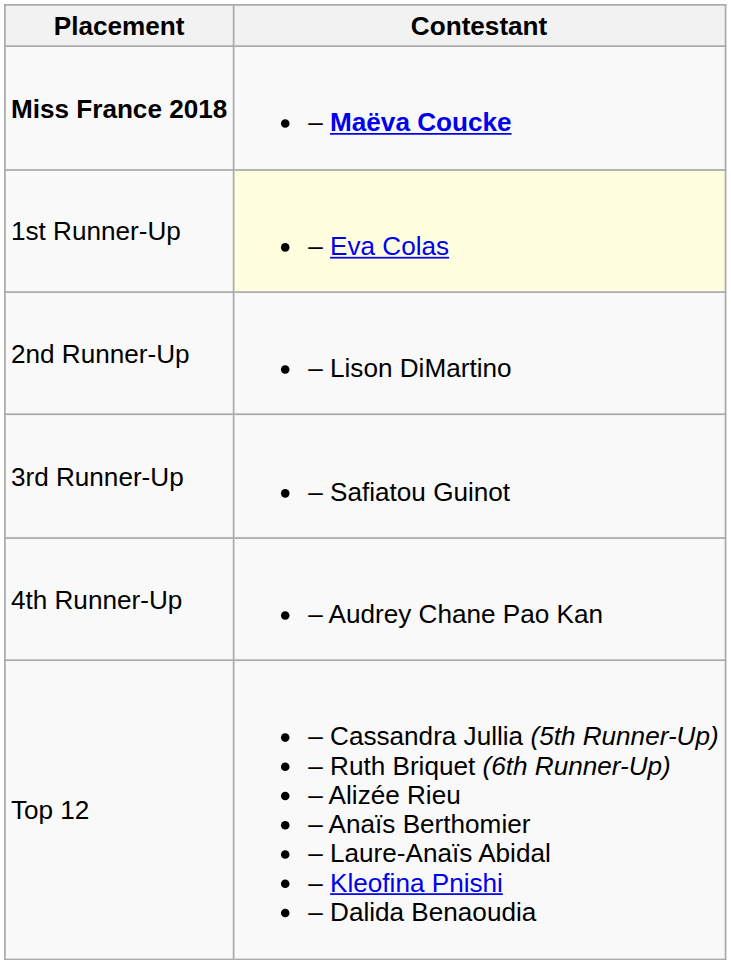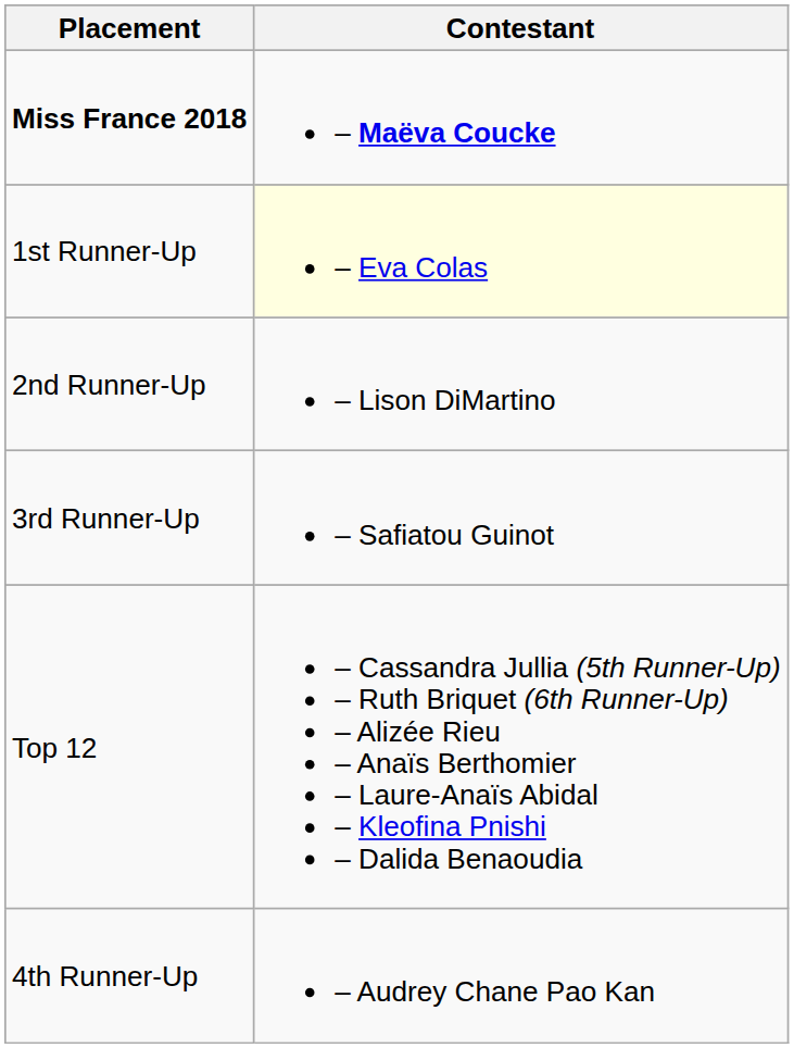rows swapped: 4th Runner-Up <-> Top 12
